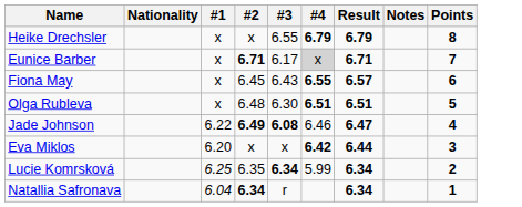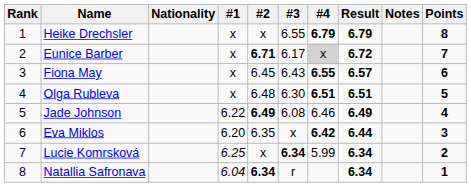+ column: Rank | 1 | 2 | 3 | 4 | 5 | 6 | 7 | 8
Eunice Barber | Result: 6.71 -> 6.72
Jade Johnson | #3: bold -> normal
Jade Johnson | Result: 6.47 -> 6.49
Eva Miklos | #2: x -> 6.35
Lucie Komrsková | #2: 6.35 -> x
